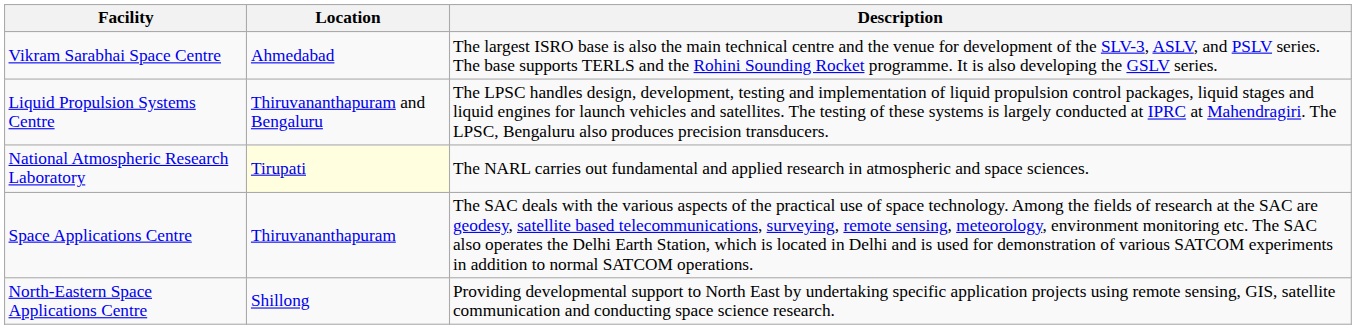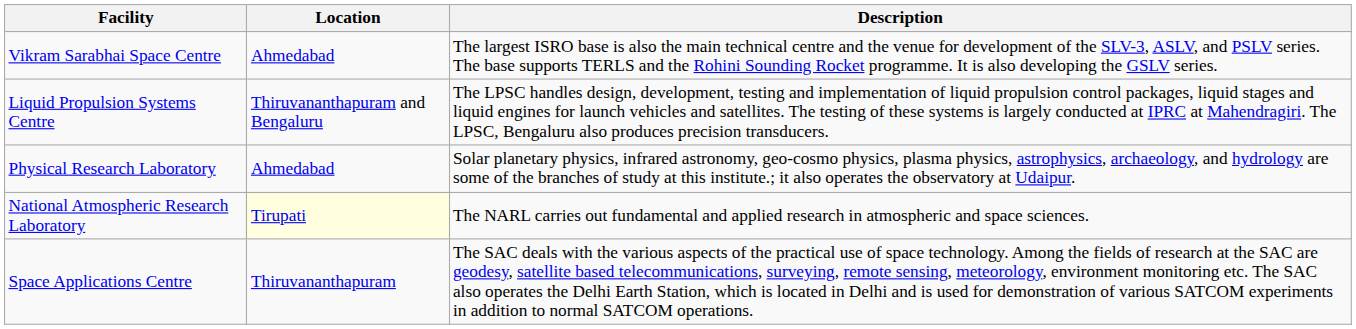+ row: Physical Research Laboratory | Ahmedabad | Solar planetary physics, infrared astronomy, geo-cosmo physics, plasma physics, astrophysics, archaeology, and hydrology are some of the branches of study at this institute.; it also operates the observatory at Udaipur.
- row: North-Eastern Space Applications Centre | Shillong | Providing developmental support to North East by undertaking specific application projects using remote sensing, GIS, satellite communication and conducting space science research.
